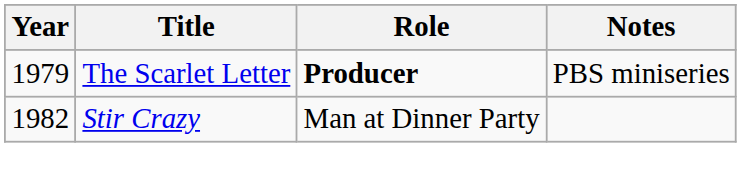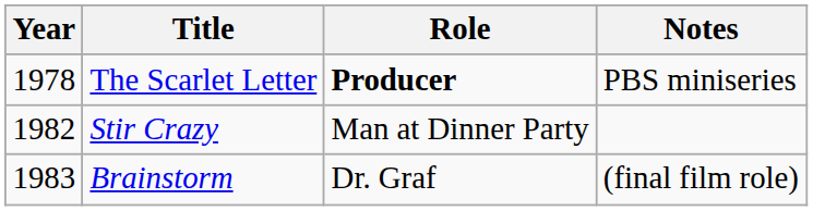The Scarlet Letter | Year: 1979 -> 1978
+ row: 1983 | Brainstorm | Dr. Graf | (final film role)
